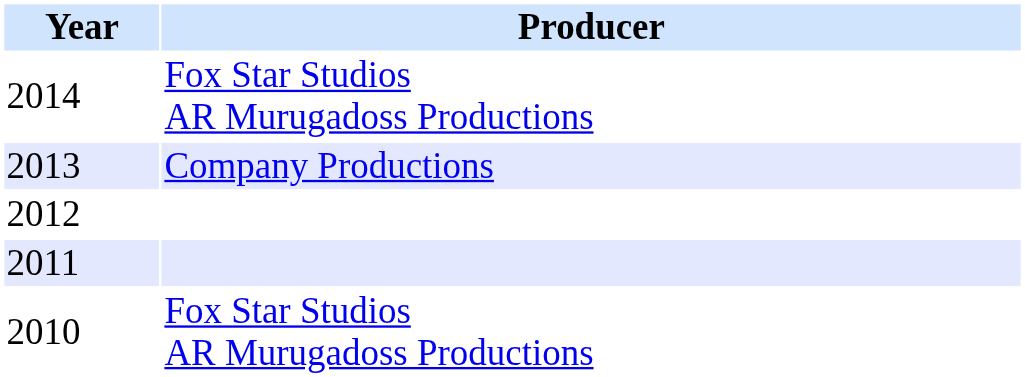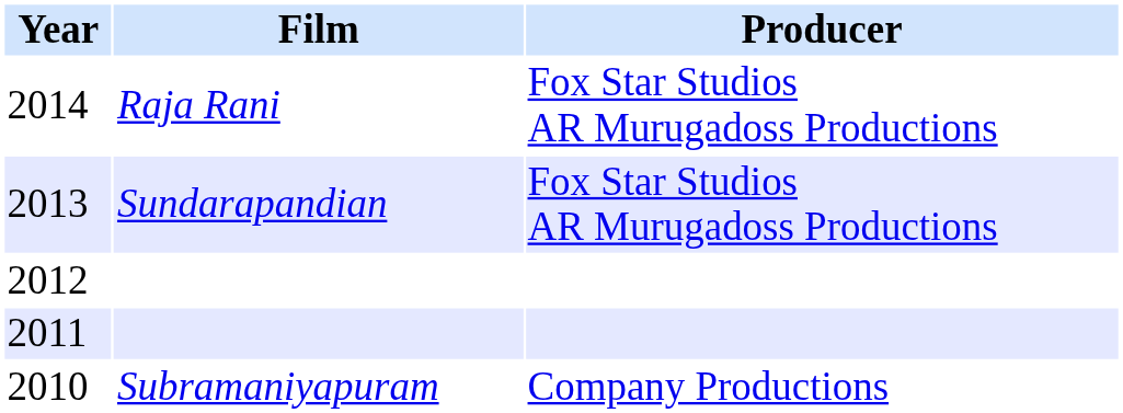+ column: Film | Raja Rani | Sundarapandian | Subramaniyapuram
2013 | Producer: Company Productions -> Fox Star Studios AR Murugadoss Productions
2010 | Producer: Fox Star Studios AR Murugadoss Productions -> Company Productions
